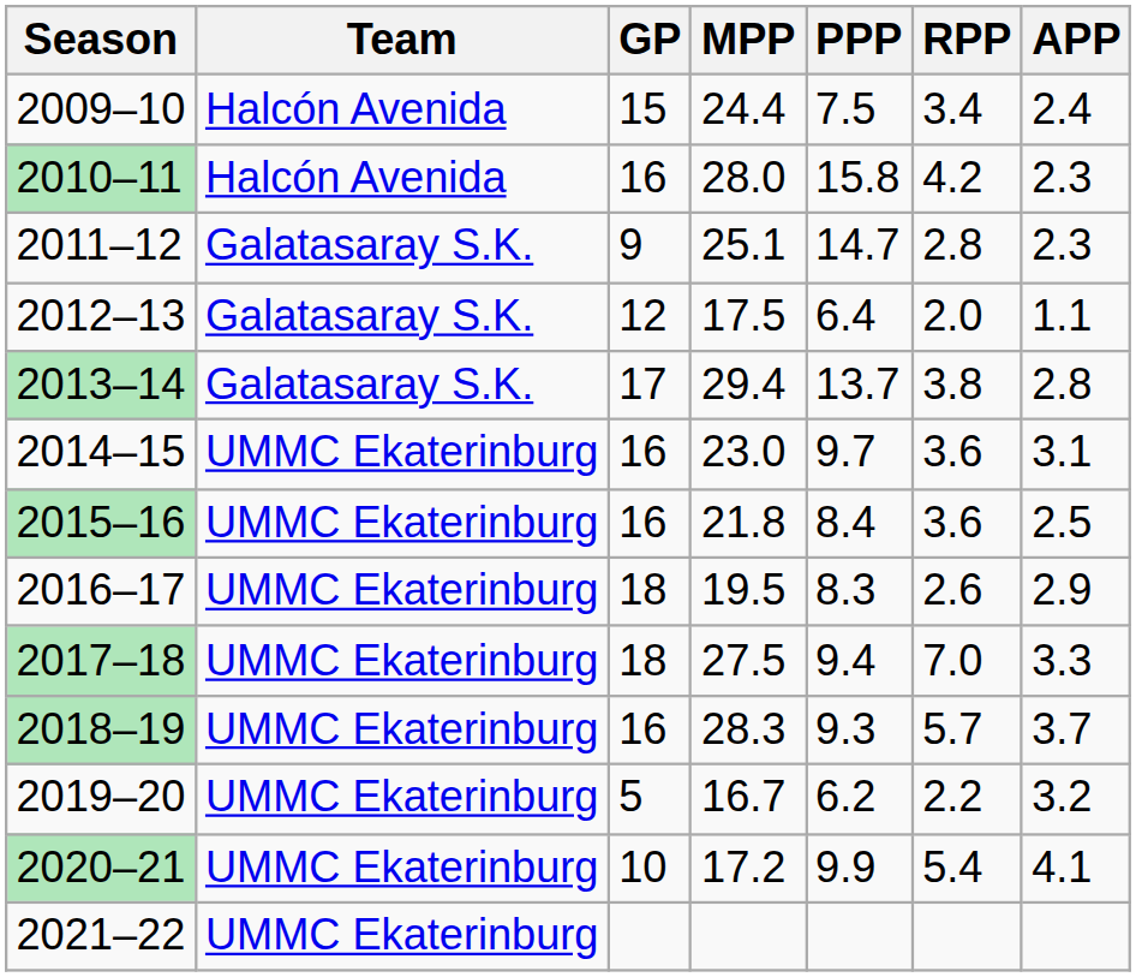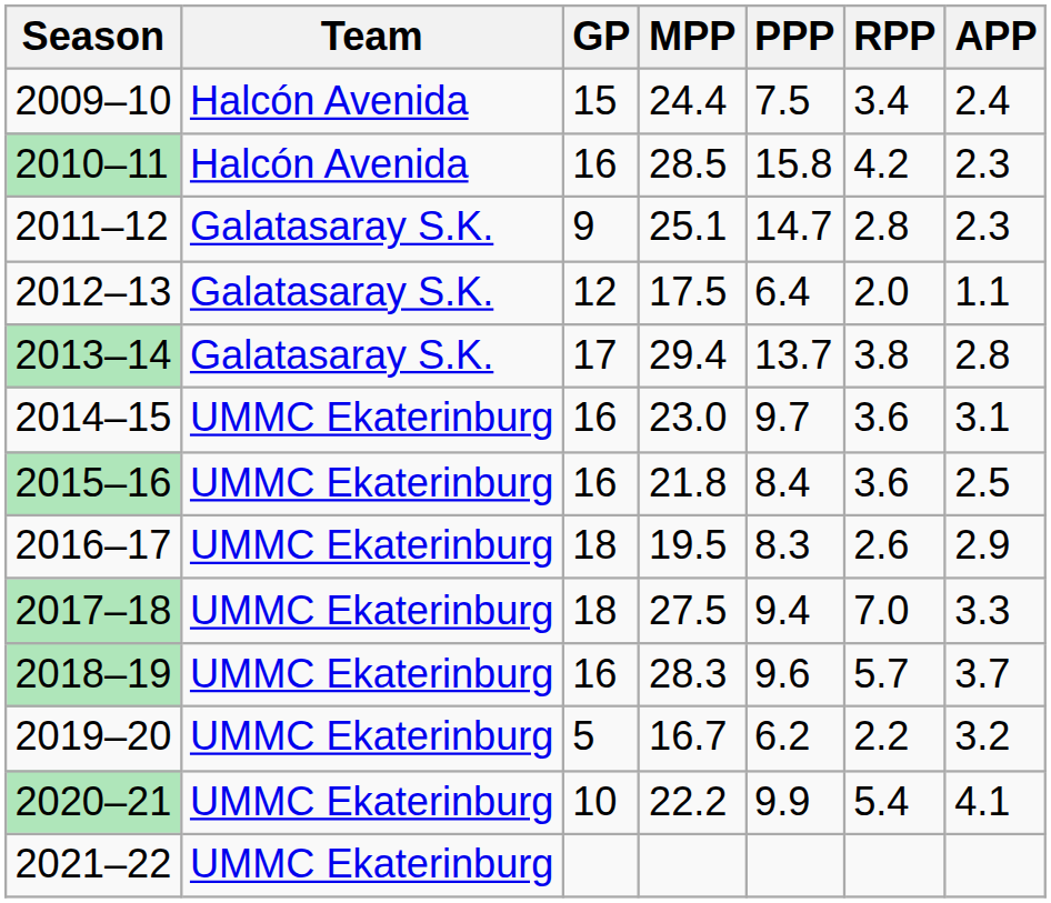2010–11 | MPP: 28.0 -> 28.5
2018–19 | PPP: 9.3 -> 9.6
2020–21 | MPP: 17.2 -> 22.2
